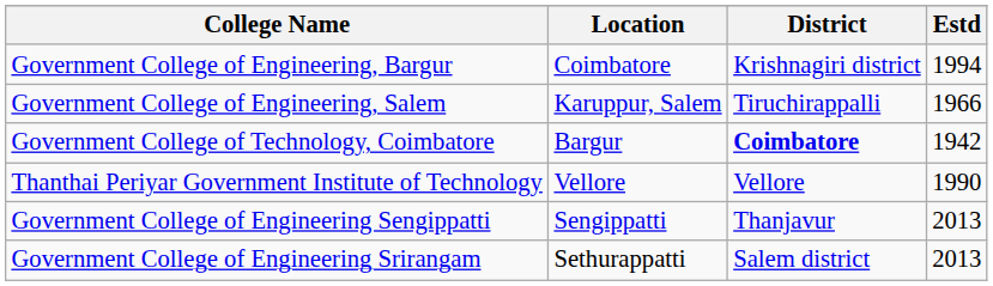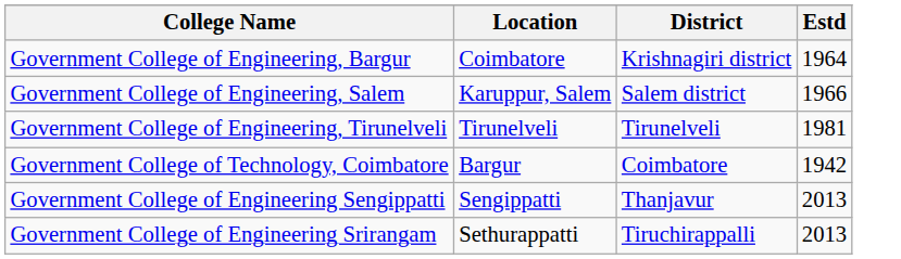Government College of Engineering, Bargur | Estd: 1994 -> 1964
Government College of Engineering, Salem | District: Tiruchirappalli -> Salem district
+ row: Government College of Engineering, Tirunelveli | Tirunelveli | Tirunelveli | 1981
Government College of Technology, Coimbatore | District: bold -> normal
- row: Thanthai Periyar Government Institute of Technology | Vellore | Vellore | 1990
Government College of Engineering Srirangam | District: Salem district -> Tiruchirappalli
